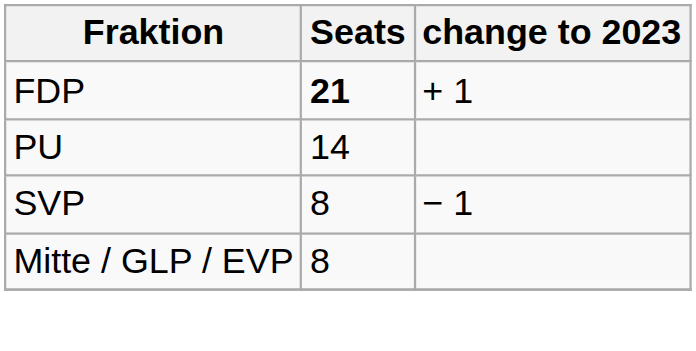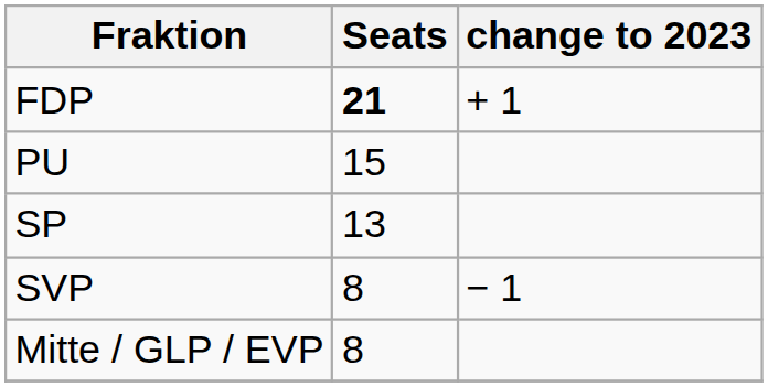PU | Seats: 14 -> 15
+ row: SP | 13
